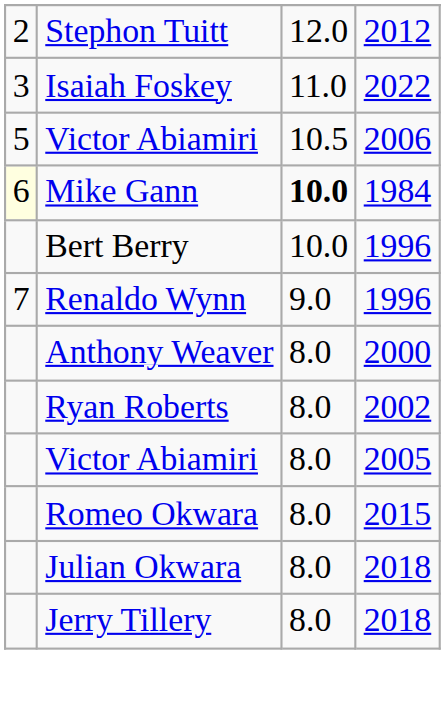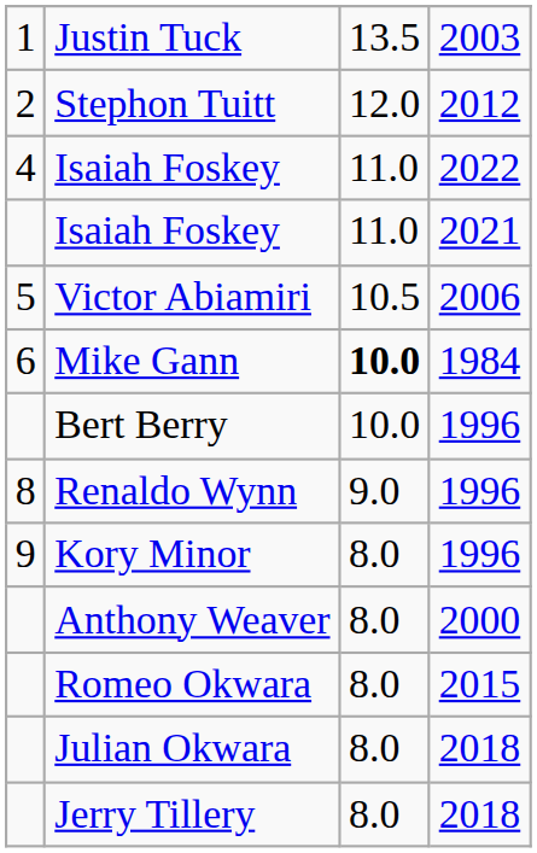+ row: 1 | Justin Tuck | 13.5 | 2003
Isaiah Foskey / 2022 | column 1: 3 -> 4
+ row: Isaiah Foskey | 11.0 | 2021
Mike Gann | column 1: lightyellow background -> no background
Renaldo Wynn | column 1: 7 -> 8
+ row: 9 | Kory Minor | 8.0 | 1996
- row: Ryan Roberts | 8.0 | 2002
- row: Victor Abiamiri | 8.0 | 2005
